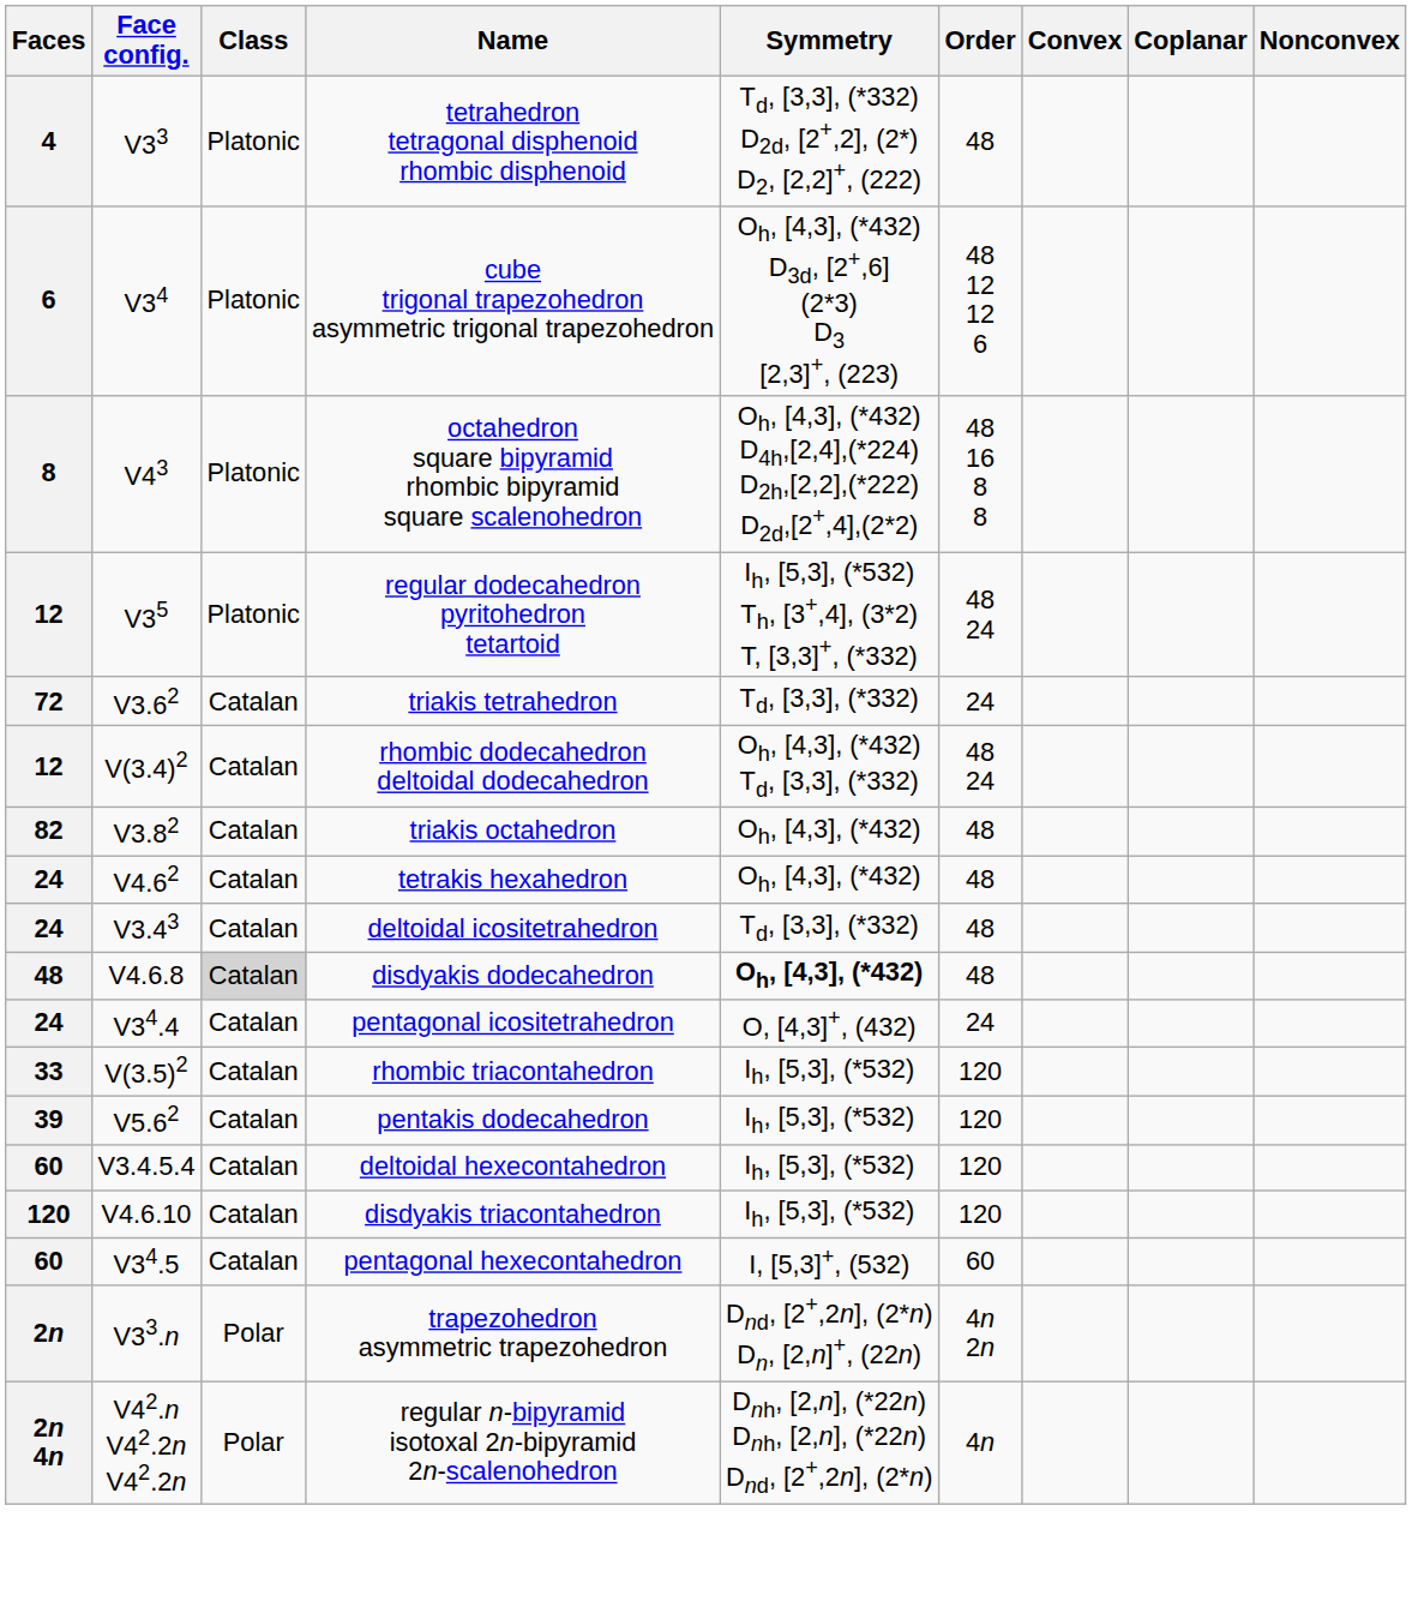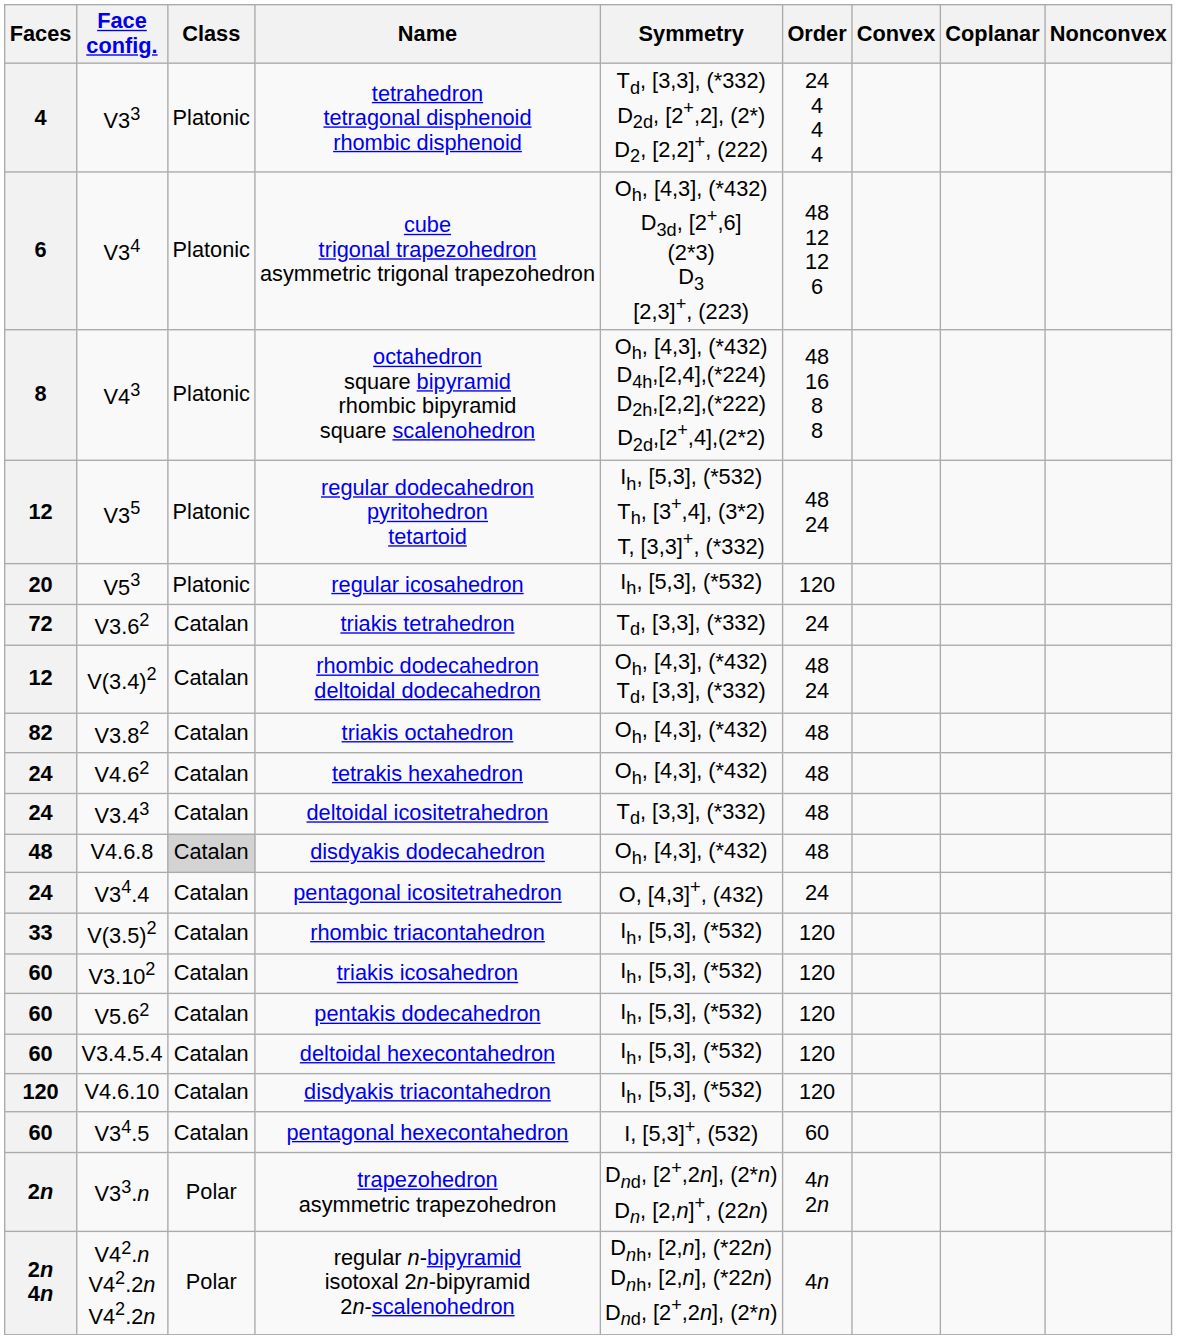tetrahedron tetragonal disphenoid rhombic disphenoid | Order: 48 -> 24 4 4 4
+ row: 20 | V53 | Platonic | regular icosahedron | Ih, [5,3], (*532) | 120
disdyakis dodecahedron | Symmetry: bold -> normal
+ row: 60 | V3.102 | Catalan | triakis icosahedron | Ih, [5,3], (*532) | 120
pentakis dodecahedron | Faces: 39 -> 60
